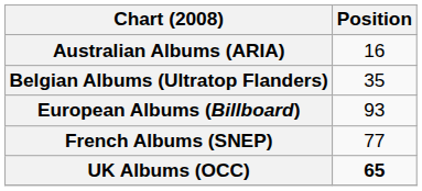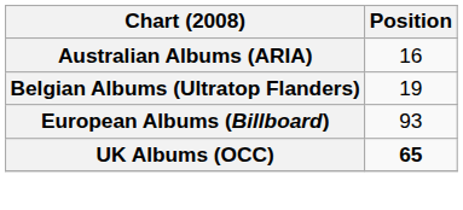Belgian Albums (Ultratop Flanders) | Position: 35 -> 19
- row: French Albums (SNEP) | 77
